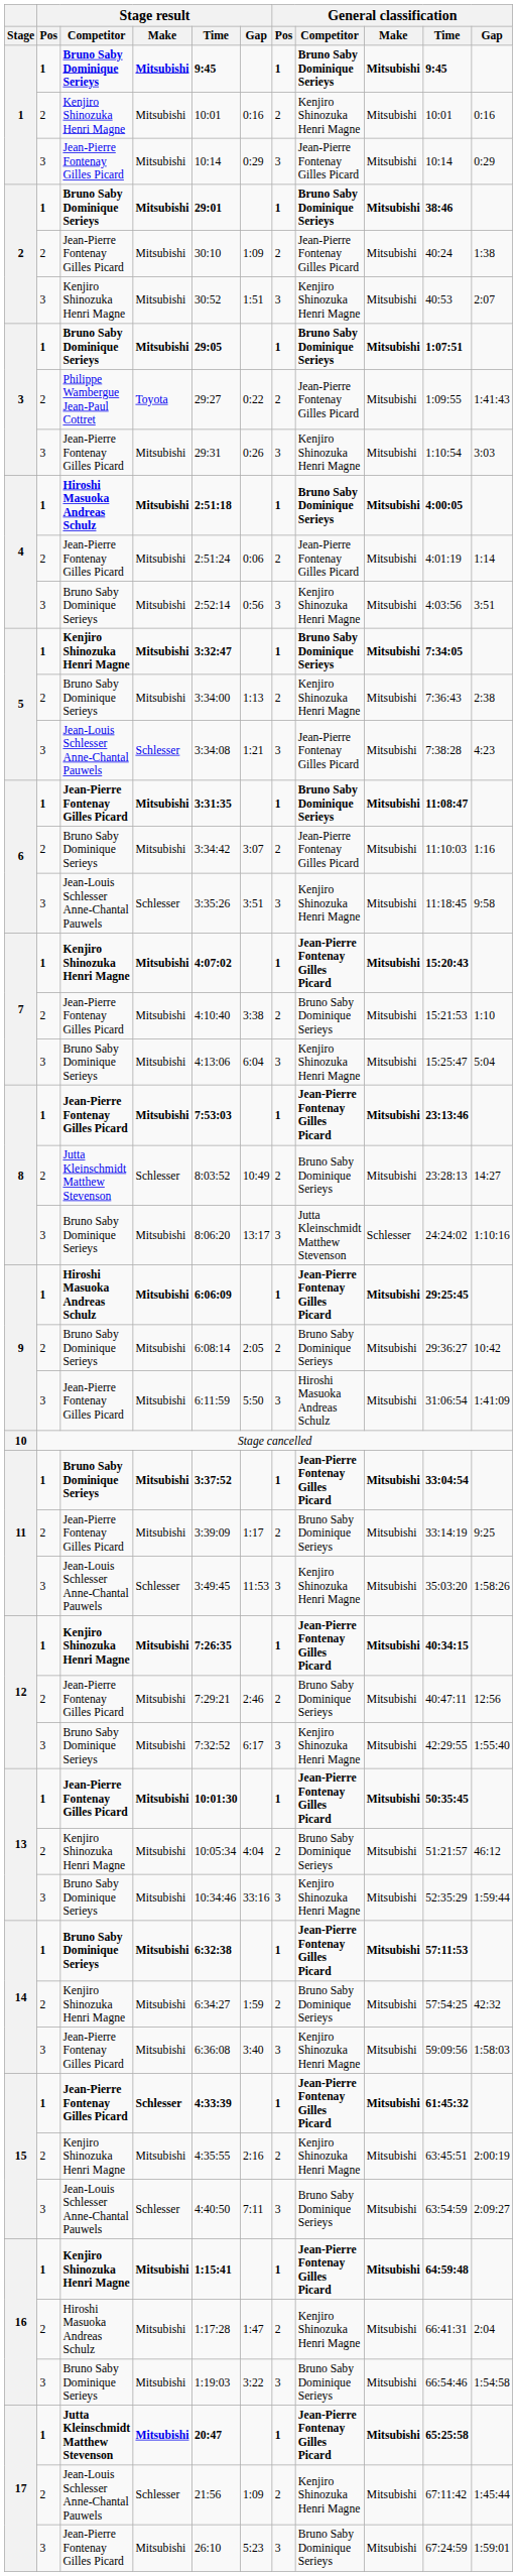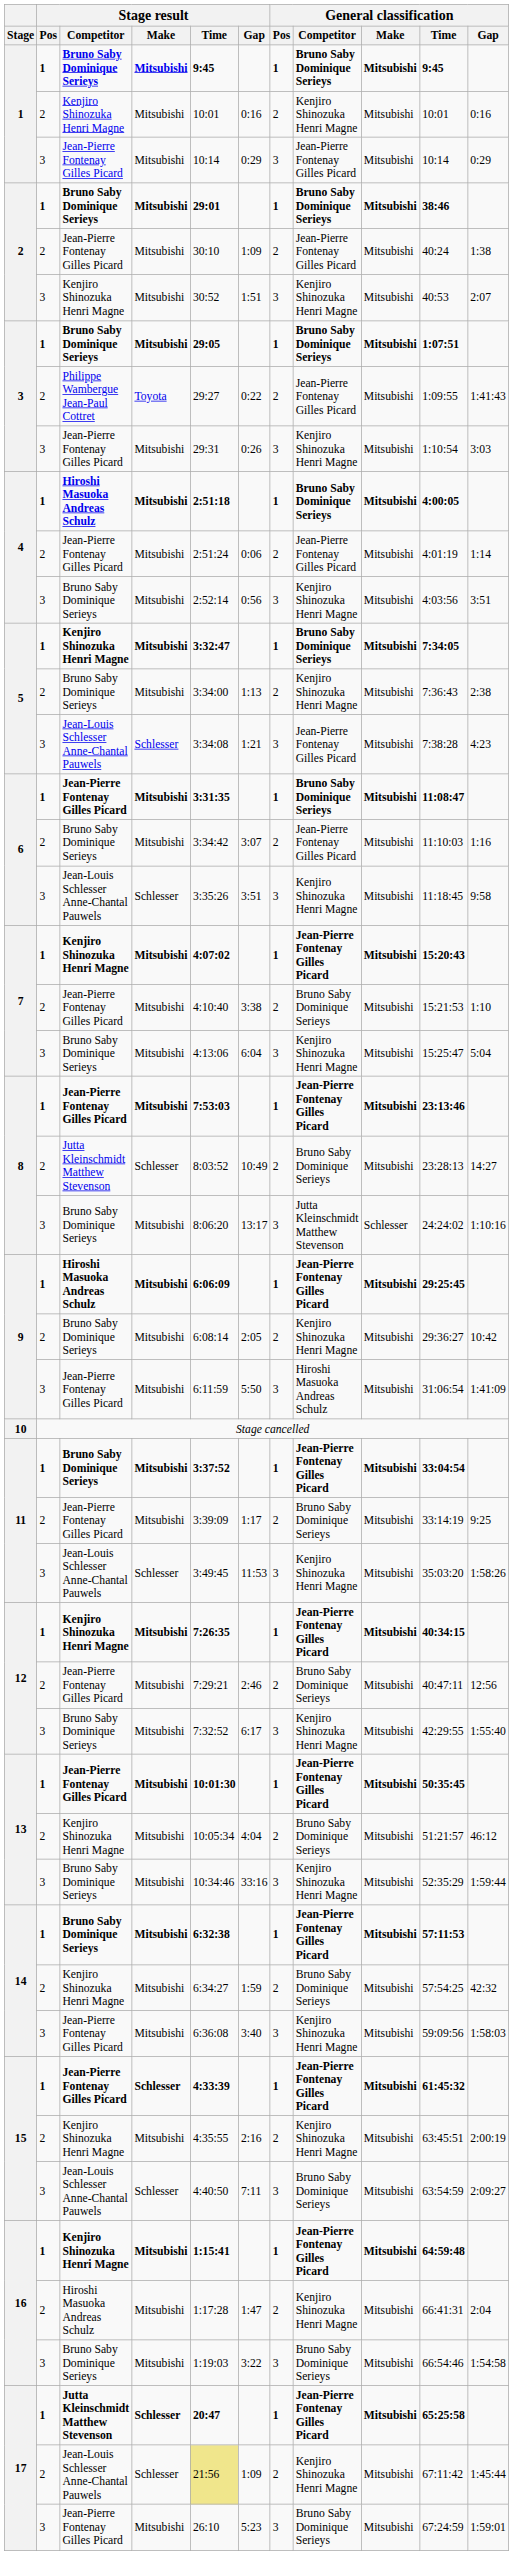9 / Bruno Saby Dominique Serieys | General classification / Competitor: Bruno Saby Dominique Serieys -> Kenjiro Shinozuka Henri Magne
17 / Jutta Kleinschmidt Matthew Stevenson | Stage result / Make: Mitsubishi -> Schlesser
17 / Jean-Louis Schlesser Anne-Chantal Pauwels | Stage result / Time: no background -> khaki background
